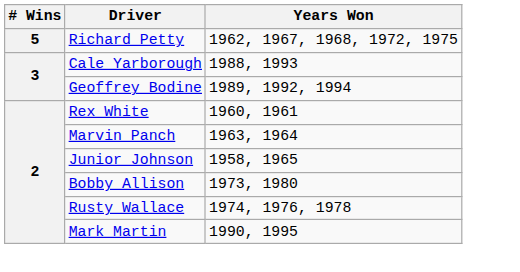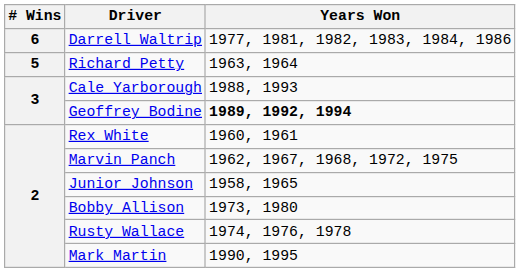+ row: 6 | Darrell Waltrip | 1977, 1981, 1982, 1983, 1984, 1986
Richard Petty | Years Won: 1962, 1967, 1968, 1972, 1975 -> 1963, 1964
Geoffrey Bodine | Years Won: normal -> bold
Marvin Panch | Years Won: 1963, 1964 -> 1962, 1967, 1968, 1972, 1975
